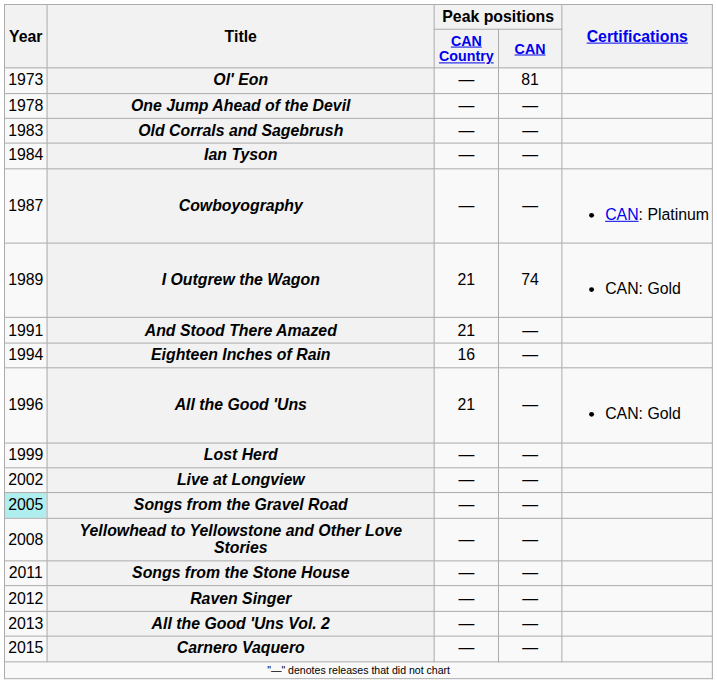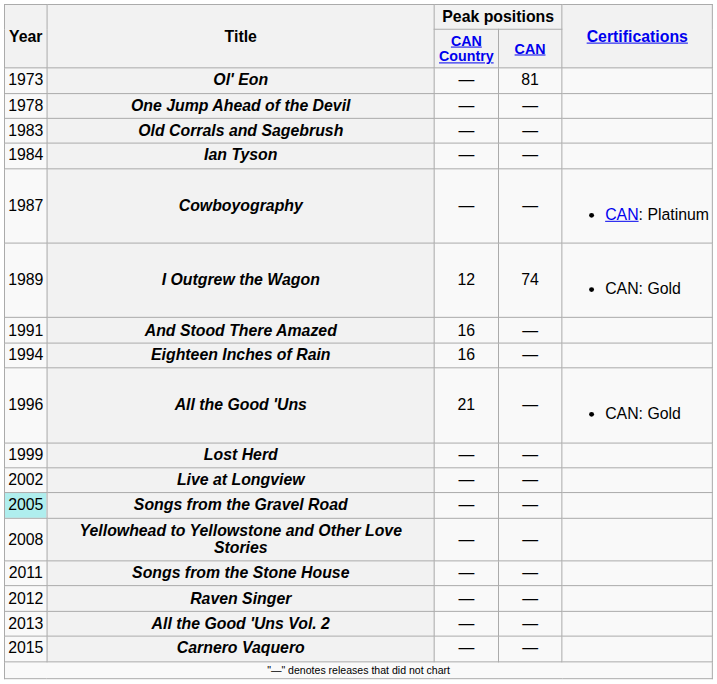I Outgrew the Wagon | Peak positions / CAN Country: 21 -> 12
And Stood There Amazed | Peak positions / CAN Country: 21 -> 16
